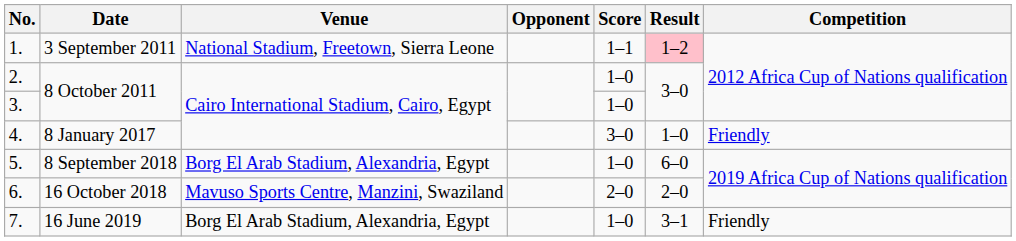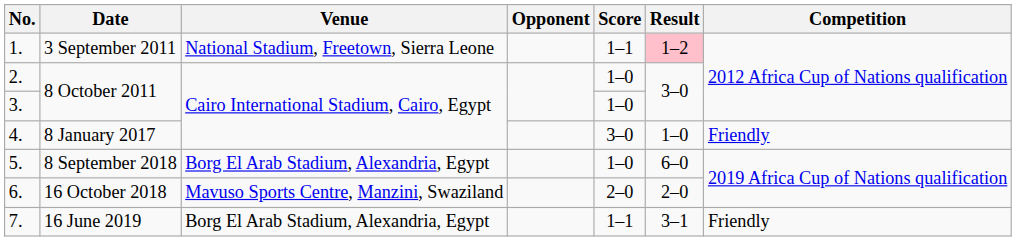7. | Score: 1–0 -> 1–1
